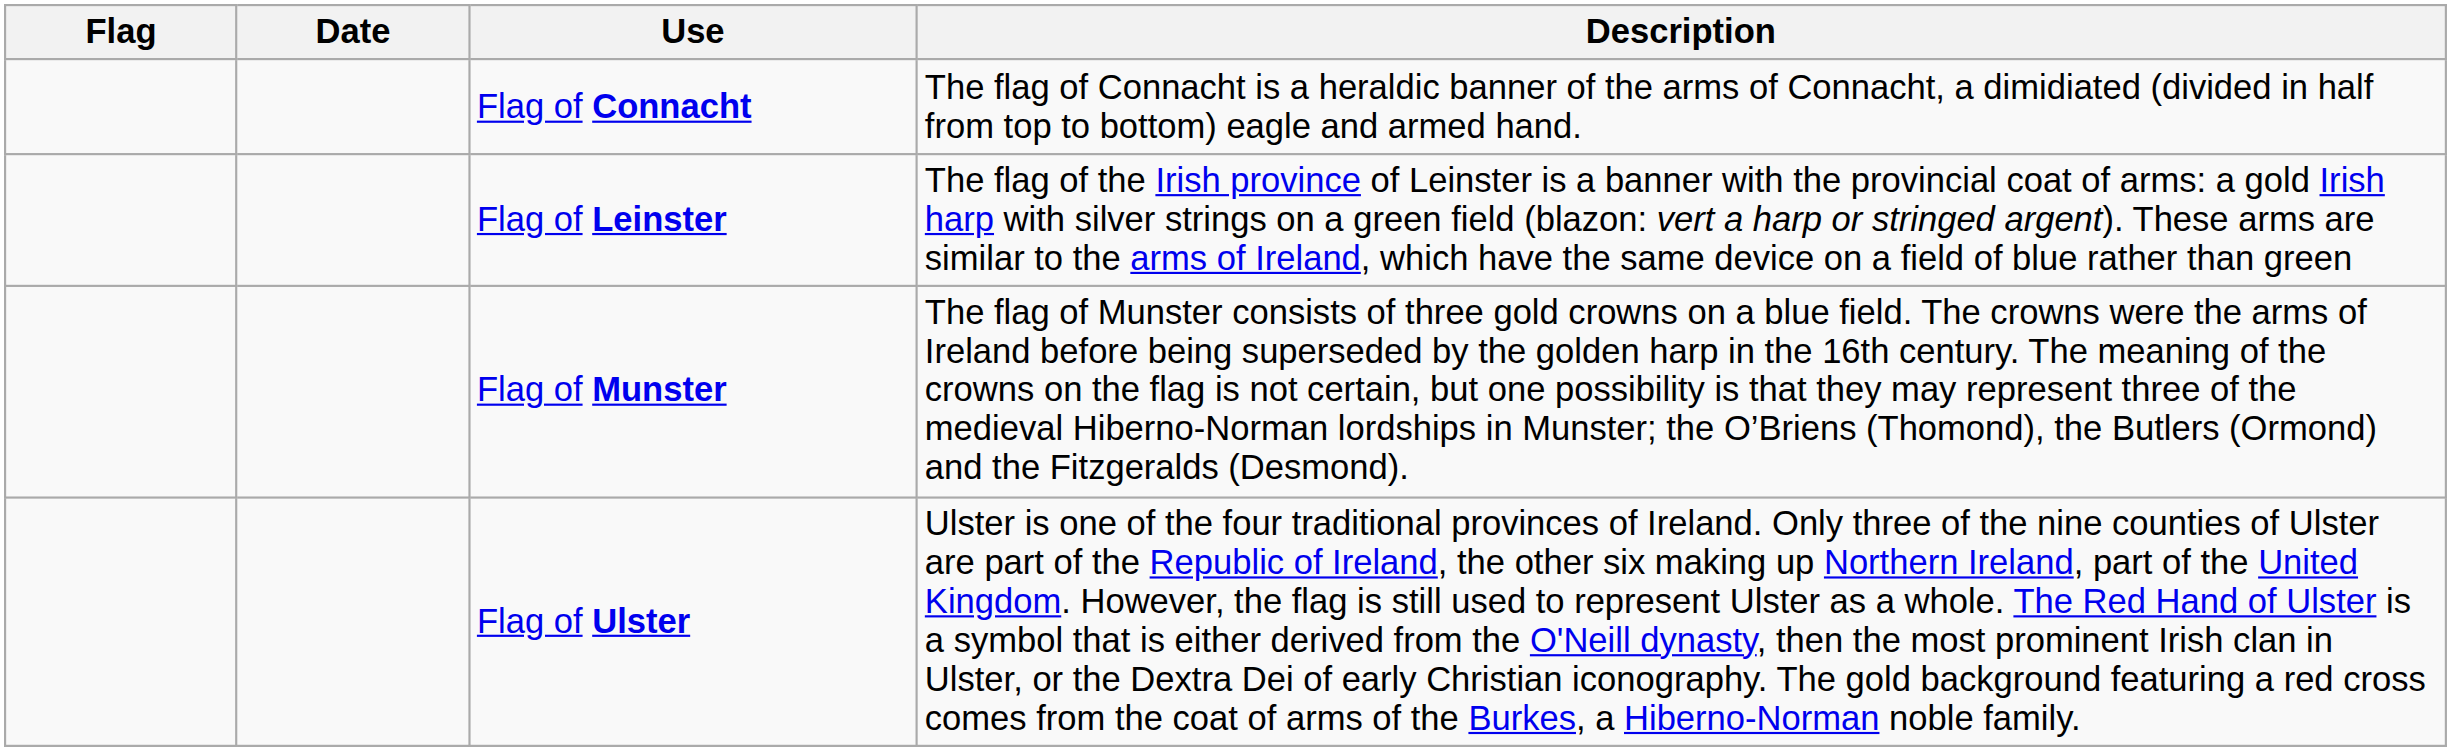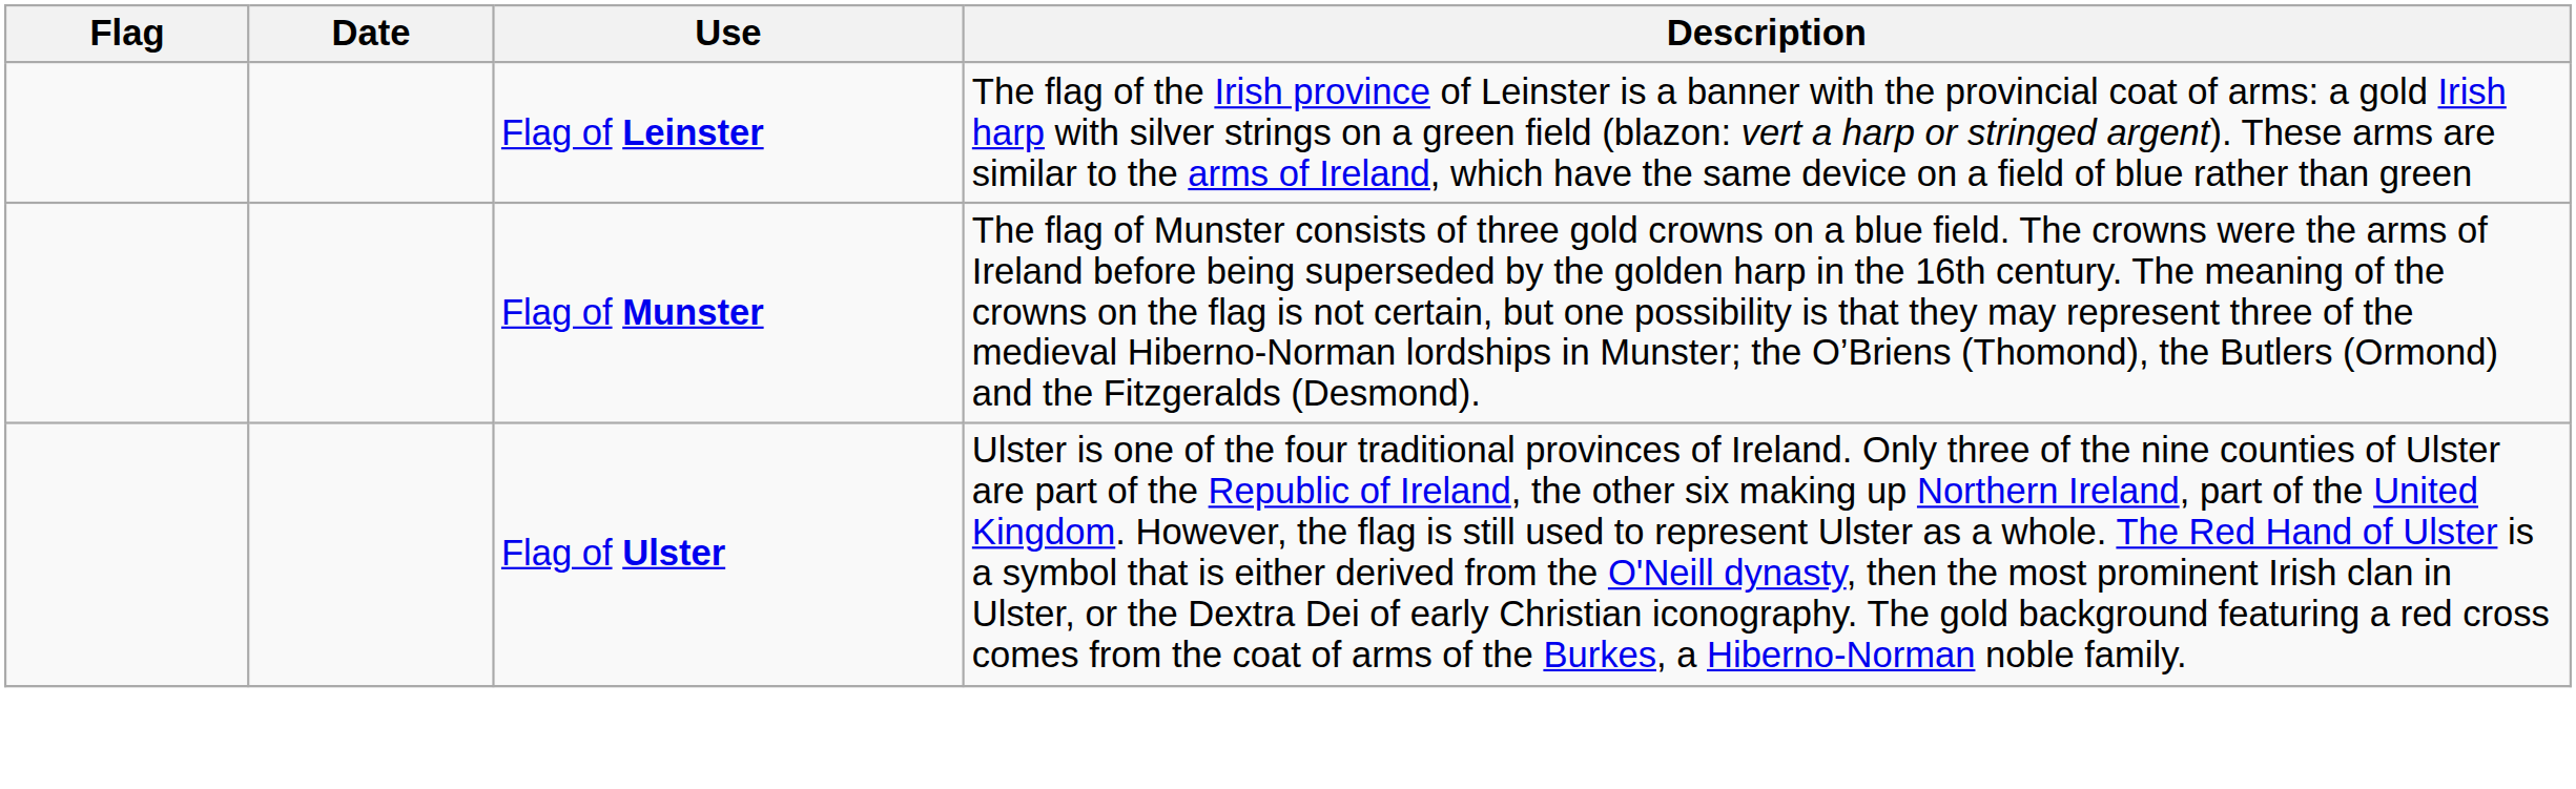- row: Flag of Connacht | The flag of Connacht is a heraldic banner of the arms of Connacht, a dimidiated (divided in half from top to bottom) eagle and armed hand.
